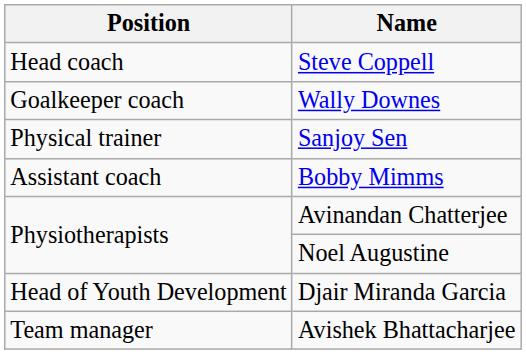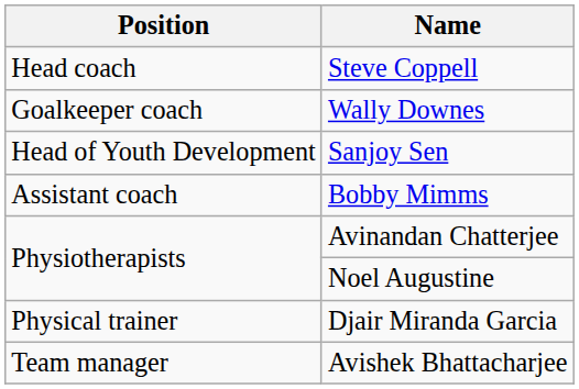Sanjoy Sen | Position: Physical trainer -> Head of Youth Development
Djair Miranda Garcia | Position: Head of Youth Development -> Physical trainer
